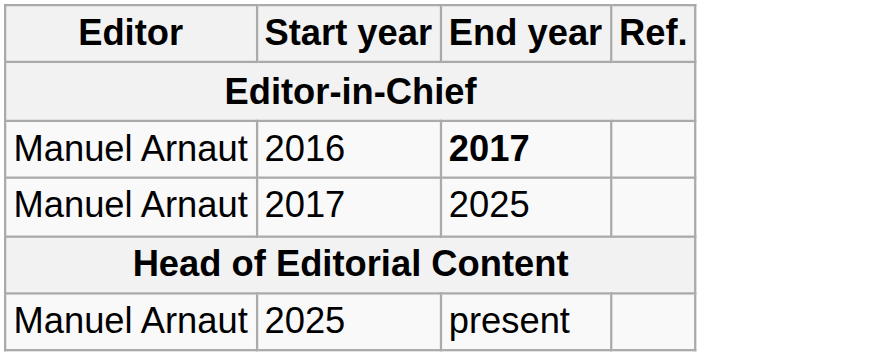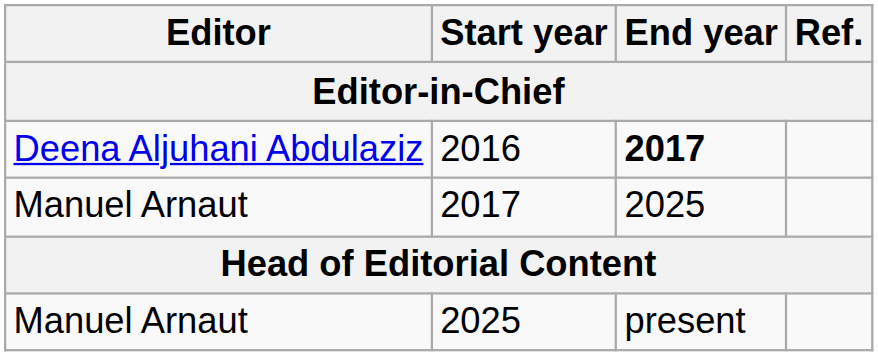2016 | Editor: Manuel Arnaut -> Deena Aljuhani Abdulaziz
